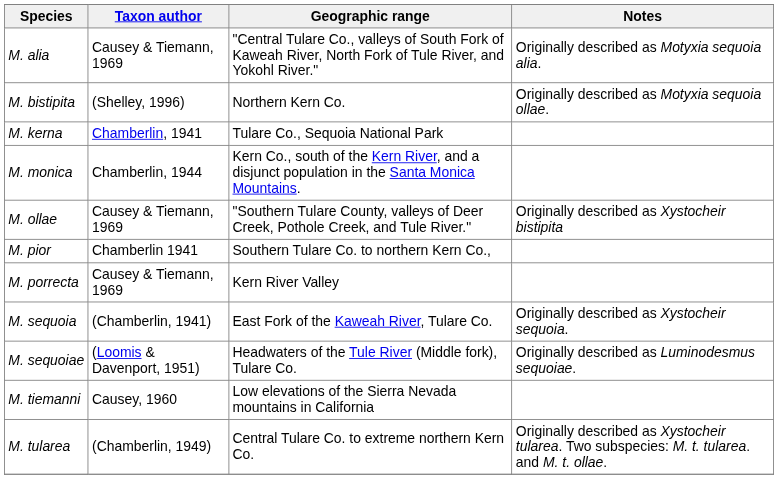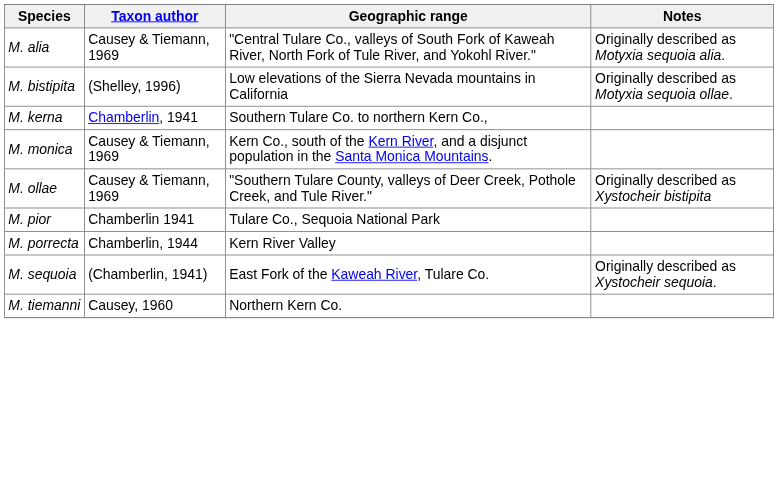M. bistipita | Geographic range: Northern Kern Co. -> Low elevations of the Sierra Nevada mountains in California
M. kerna | Geographic range: Tulare Co., Sequoia National Park -> Southern Tulare Co. to northern Kern Co.,
M. monica | Taxon author: Chamberlin, 1944 -> Causey & Tiemann, 1969
M. pior | Geographic range: Southern Tulare Co. to northern Kern Co., -> Tulare Co., Sequoia National Park
M. porrecta | Taxon author: Causey & Tiemann, 1969 -> Chamberlin, 1944
- row: M. sequoiae | (Loomis & Davenport, 1951) | Headwaters of the Tule River (Middle fork), Tulare Co. | Originally described as Luminodesmus sequoiae.
M. tiemanni | Geographic range: Low elevations of the Sierra Nevada mountains in California -> Northern Kern Co.
- row: M. tularea | (Chamberlin, 1949) | Central Tulare Co. to extreme northern Kern Co. | Originally described as Xystocheir tularea. Two subspecies: M. t. tularea. and M. t. ollae.
